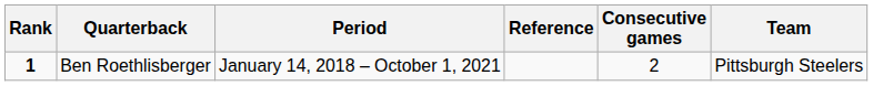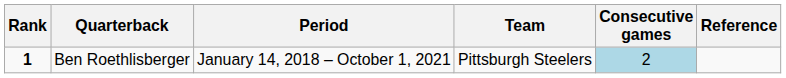columns swapped: Team <-> Reference
Ben Roethlisberger | Consecutive games: no background -> lightblue background
